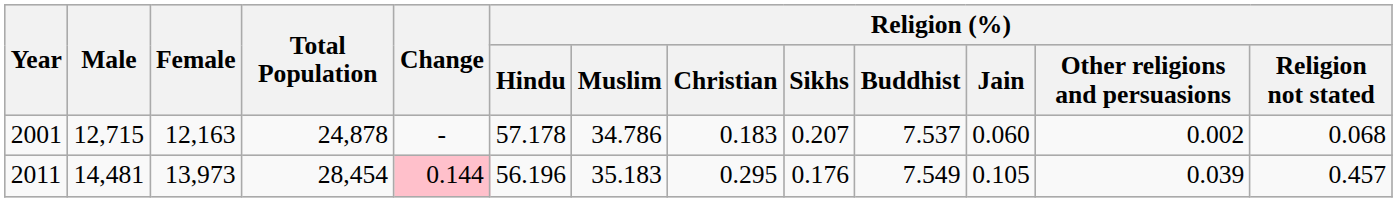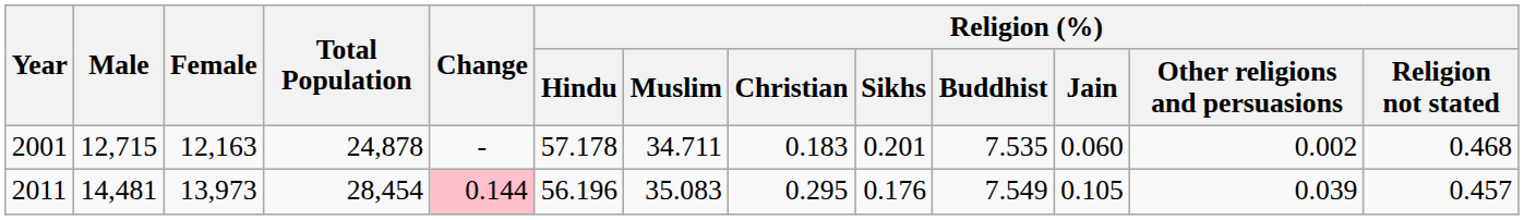2001 | Religion (%) / Muslim: 34.786 -> 34.711
2001 | Religion (%) / Sikhs: 0.207 -> 0.201
2001 | Religion (%) / Buddhist: 7.537 -> 7.535
2001 | Religion (%) / Religion not stated: 0.068 -> 0.468
2011 | Religion (%) / Muslim: 35.183 -> 35.083
